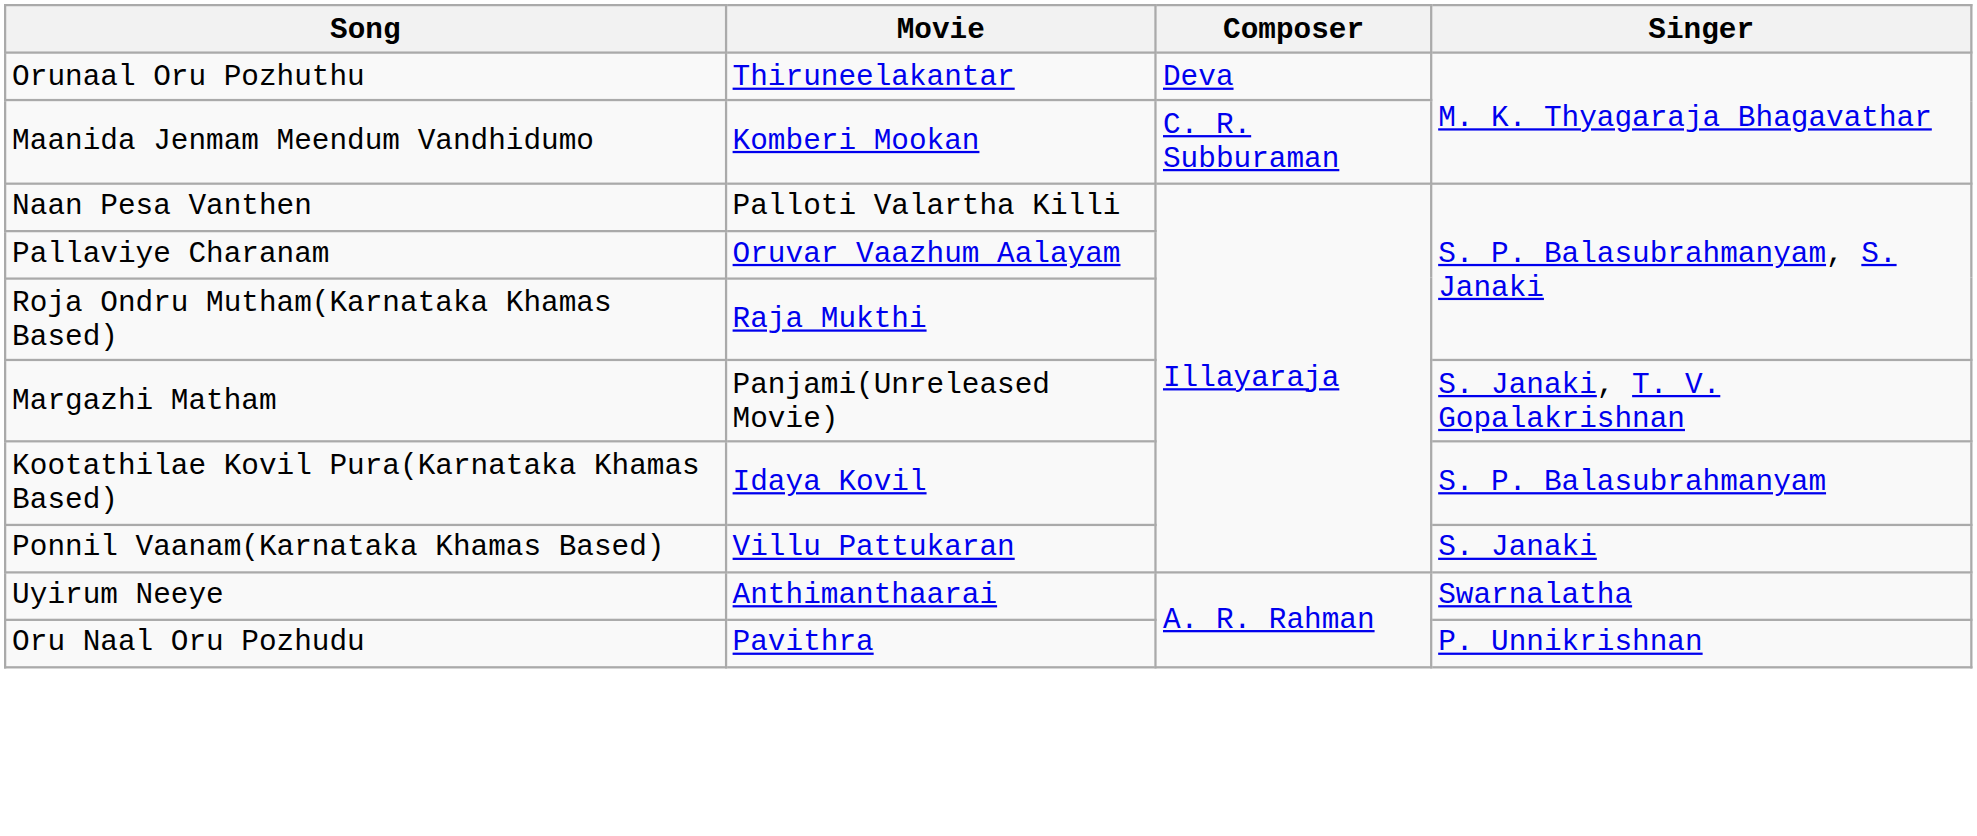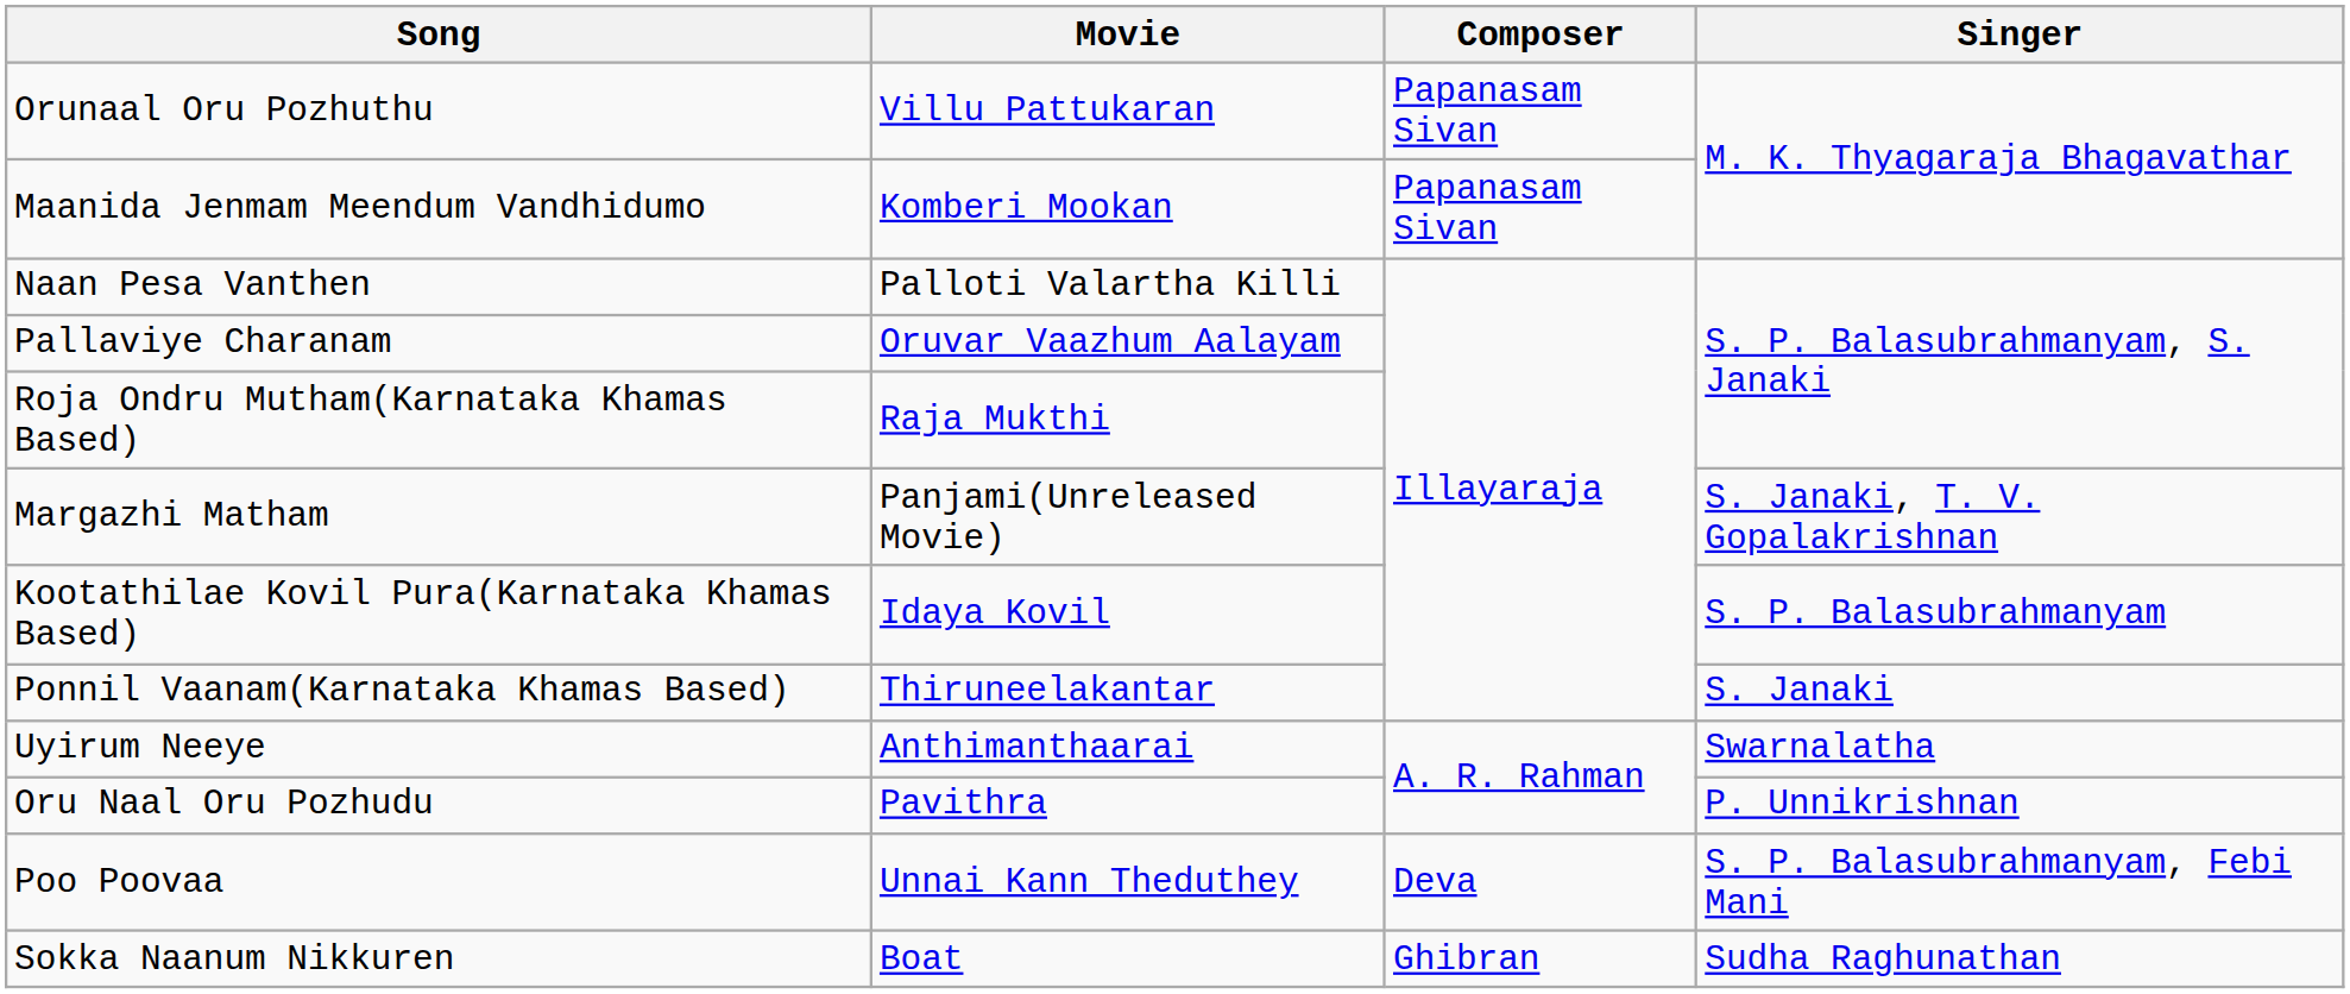Orunaal Oru Pozhuthu | Movie: Thiruneelakantar -> Villu Pattukaran
Orunaal Oru Pozhuthu | Composer: Deva -> Papanasam Sivan
Maanida Jenmam Meendum Vandhidumo | Composer: C. R. Subburaman -> Papanasam Sivan
Ponnil Vaanam(Karnataka Khamas Based) | Movie: Villu Pattukaran -> Thiruneelakantar
+ row: Poo Poovaa | Unnai Kann Theduthey | Deva | S. P. Balasubrahmanyam, Febi Mani
+ row: Sokka Naanum Nikkuren | Boat | Ghibran | Sudha Raghunathan
